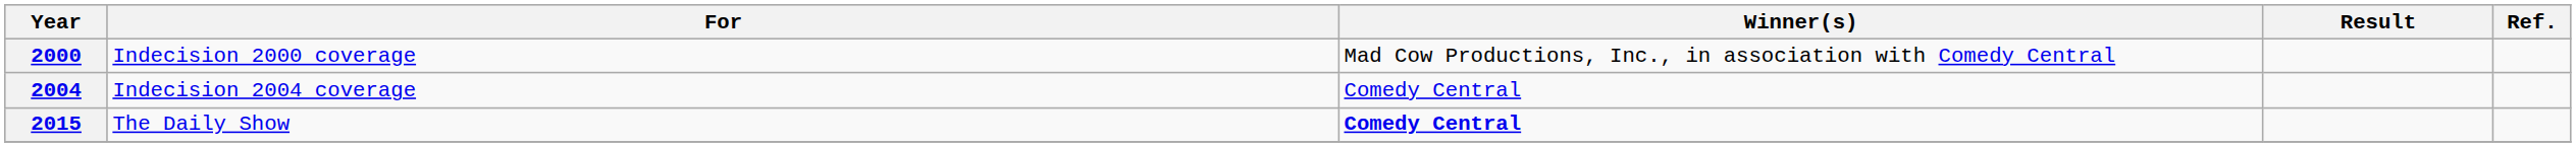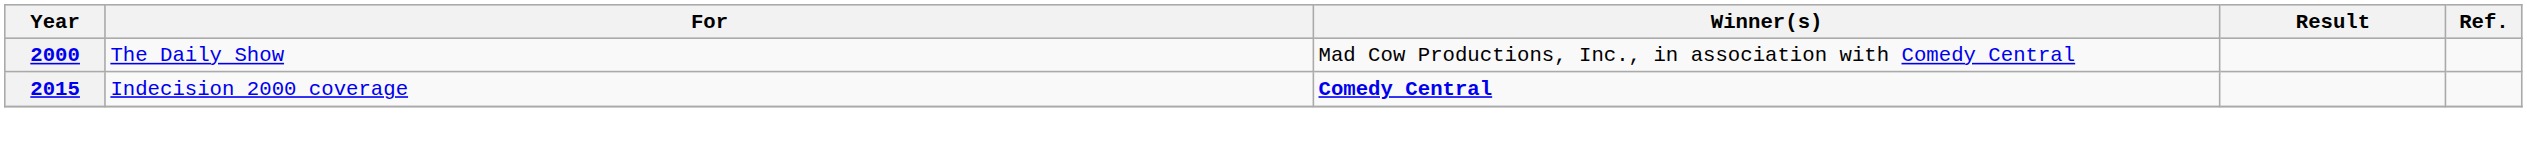2000 | For: Indecision 2000 coverage -> The Daily Show
- row: 2004 | Indecision 2004 coverage | Comedy Central
2015 | For: The Daily Show -> Indecision 2000 coverage
